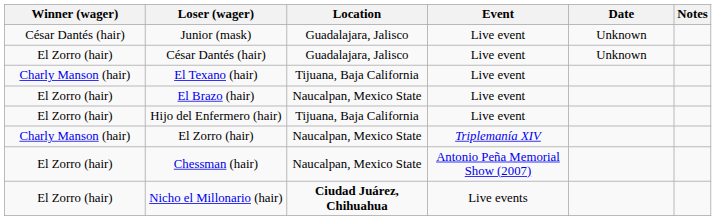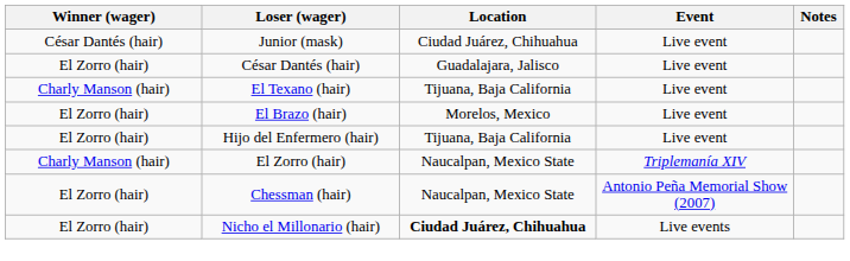- column: Date | Unknown | Unknown
Junior (mask) | Location: Guadalajara, Jalisco -> Ciudad Juárez, Chihuahua
El Brazo (hair) | Location: Naucalpan, Mexico State -> Morelos, Mexico
